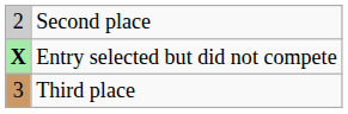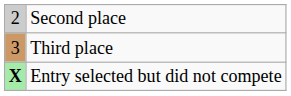rows swapped: Third place <-> Entry selected but did not compete
